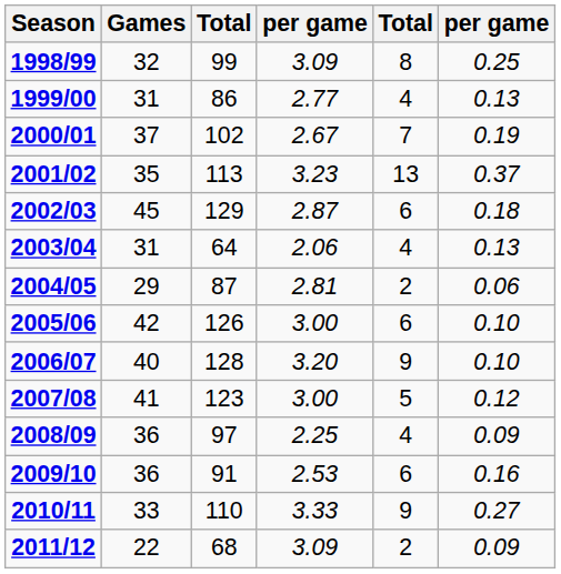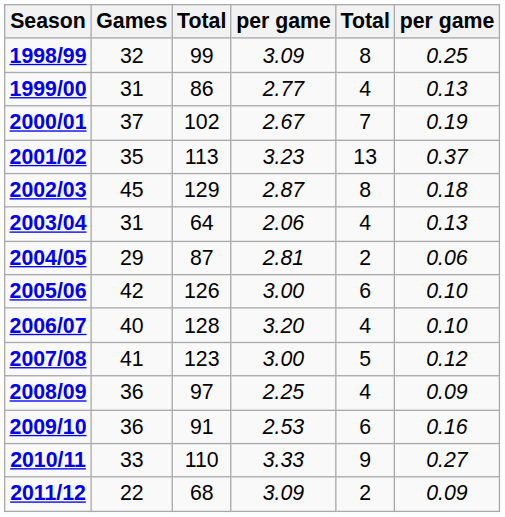2002/03 | column 5: 6 -> 8
2006/07 | column 5: 9 -> 4
